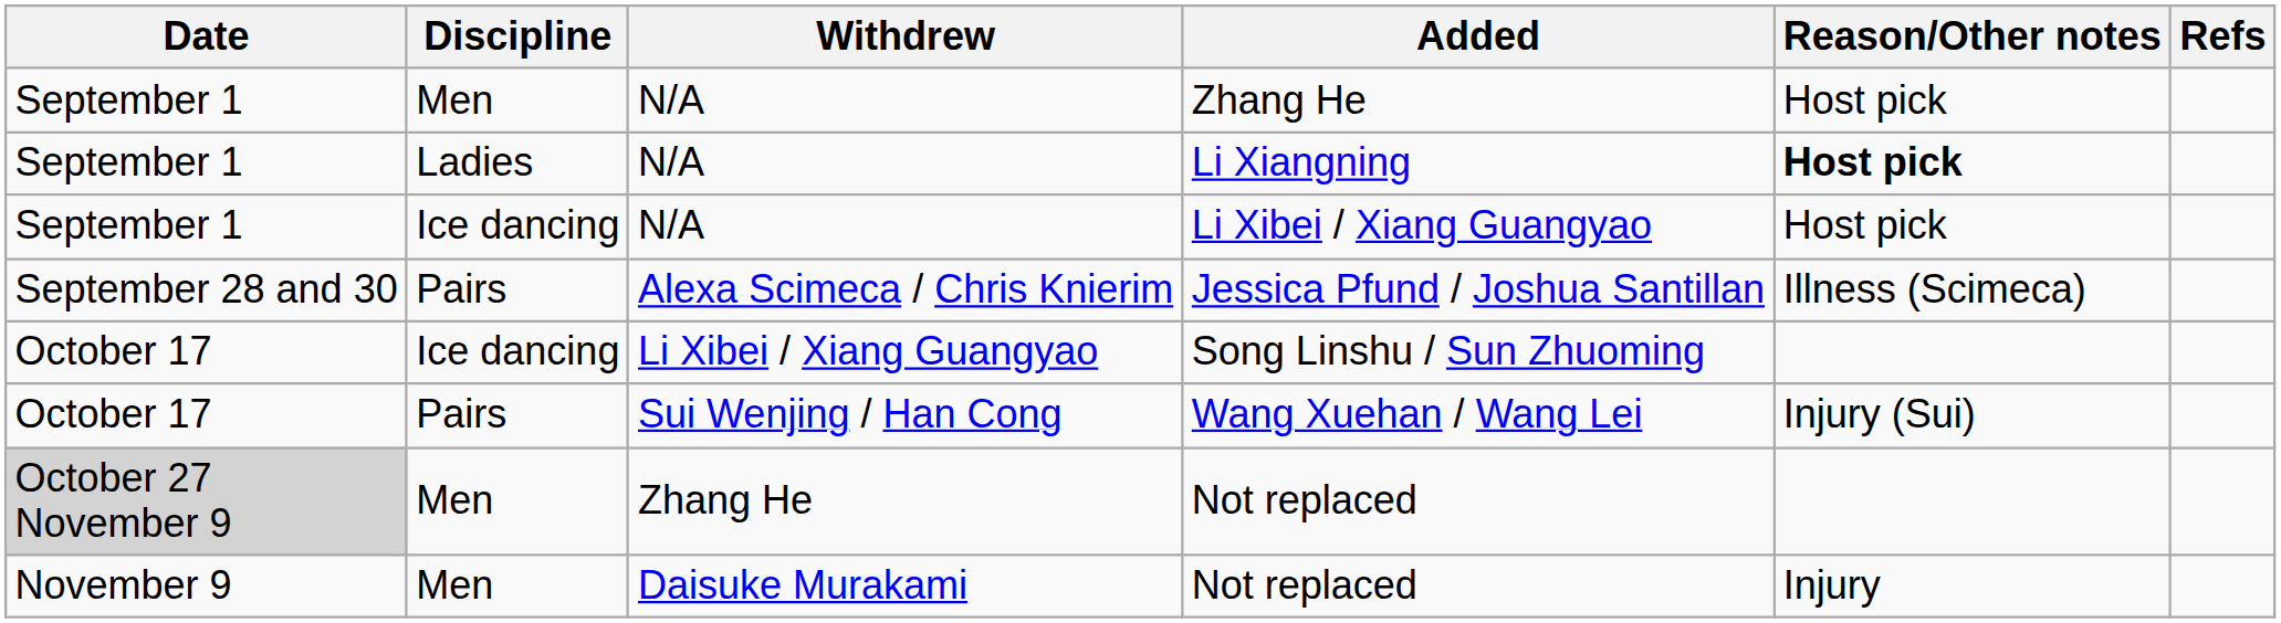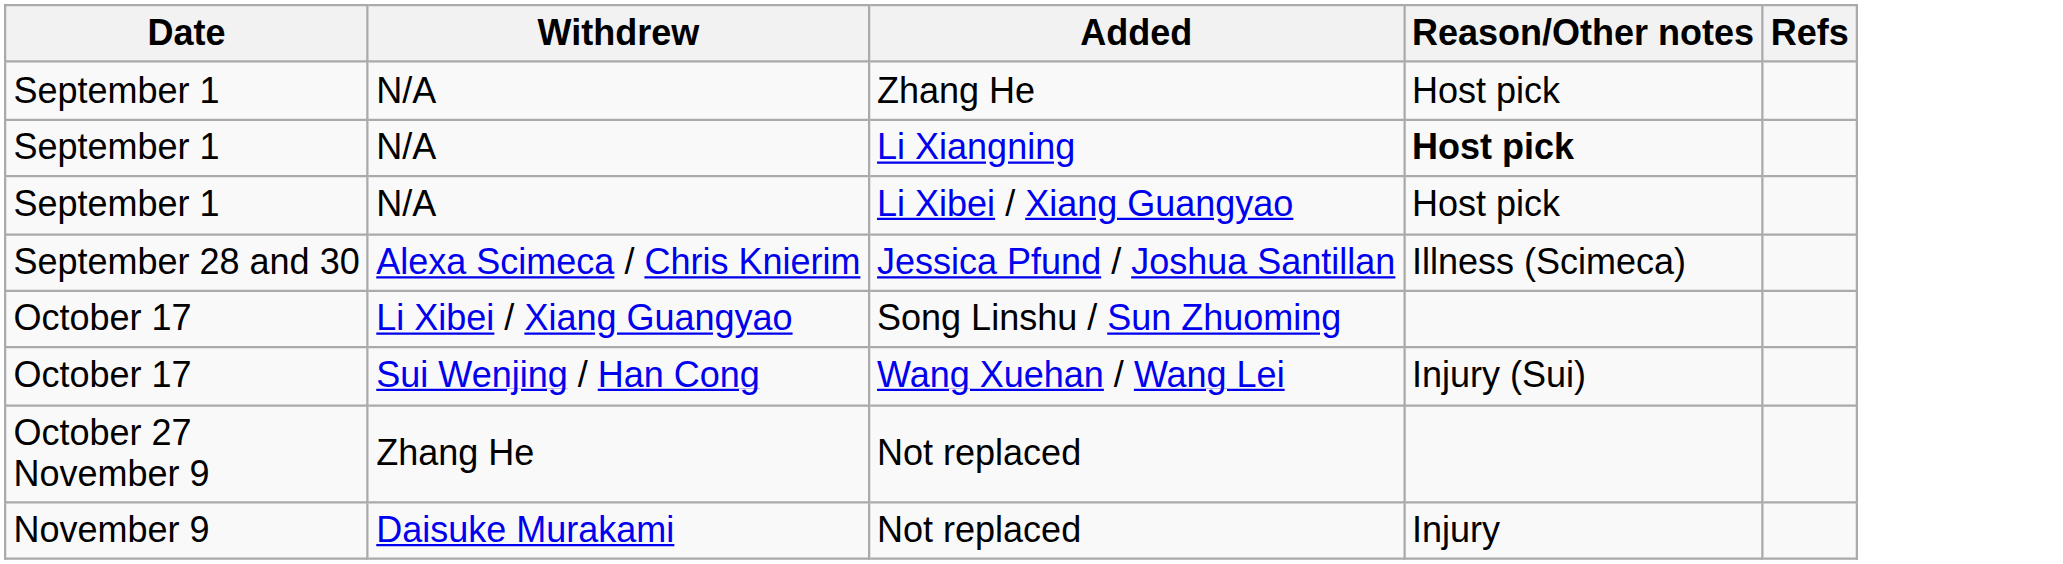- column: Discipline | Men | Ladies | Ice dancing | Pairs | Ice dancing | Pairs | Men | Men
Zhang He / Not replaced | Date: lightgrey background -> no background
